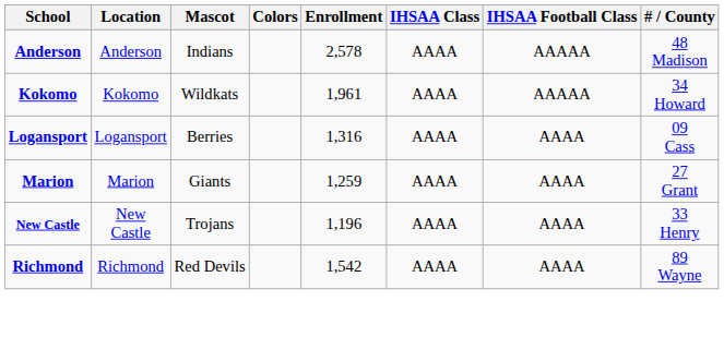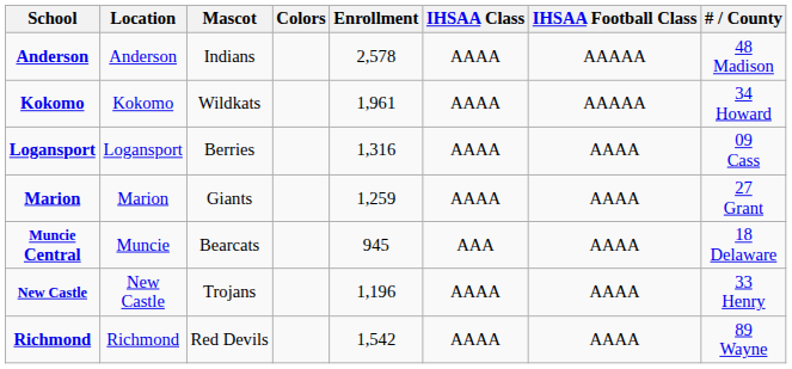+ row: Muncie Central | Muncie | Bearcats | 945 | AAA | AAAA | 18 Delaware
